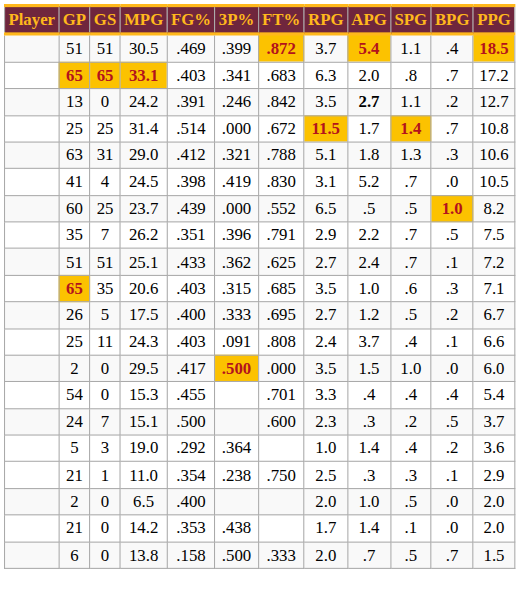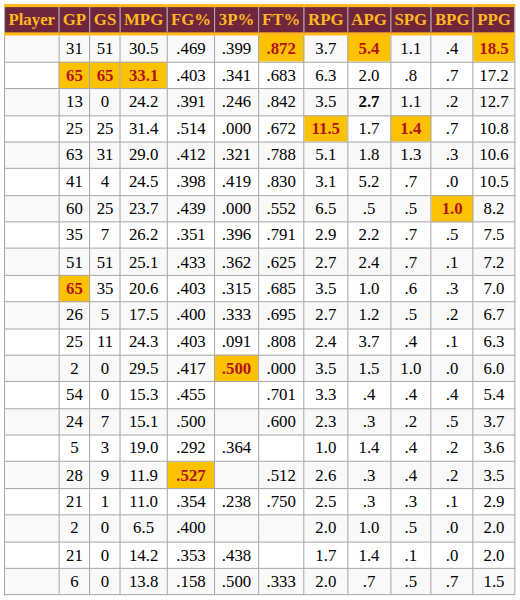30.5 | GP: 51 -> 31
20.6 | PPG: 7.1 -> 7.0
24.3 | PPG: 6.6 -> 6.3
+ row: 28 | 9 | 11.9 | .527 | .512 | 2.6 | .3 | .4 | .2 | 3.5
